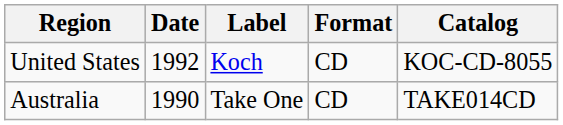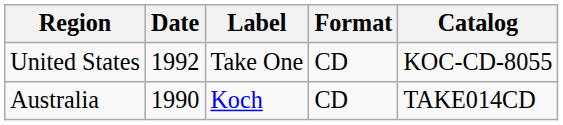United States | Label: Koch -> Take One
Australia | Label: Take One -> Koch
